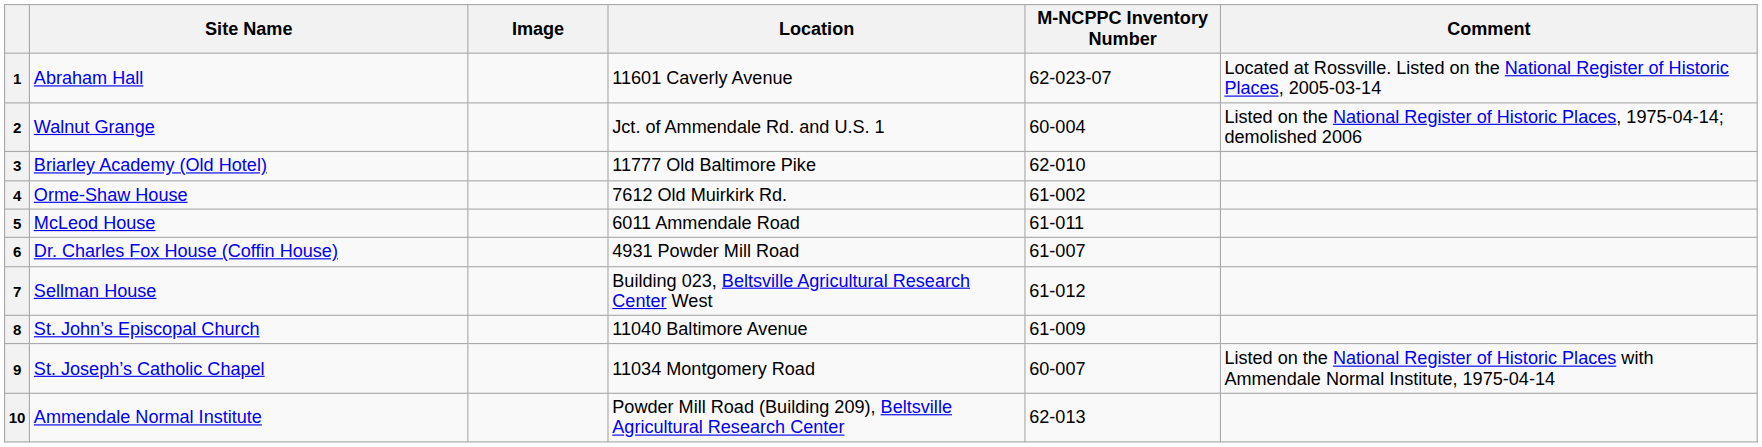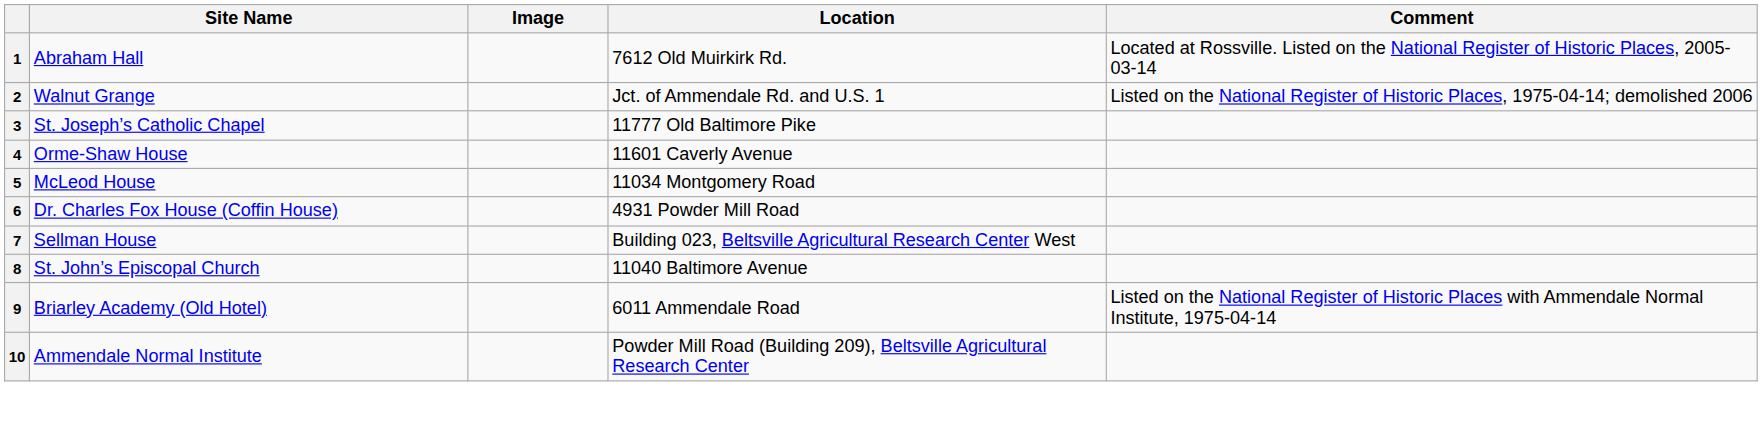- column: M-NCPPC Inventory Number | 62-023-07 | 60-004 | 62-010 | 61-002 | 61-011 | 61-007 | 61-012 | 61-009 | 60-007 | 62-013
1 | Location: 11601 Caverly Avenue -> 7612 Old Muirkirk Rd.
3 | Site Name: Briarley Academy (Old Hotel) -> St. Joseph’s Catholic Chapel
4 | Location: 7612 Old Muirkirk Rd. -> 11601 Caverly Avenue
5 | Location: 6011 Ammendale Road -> 11034 Montgomery Road
9 | Site Name: St. Joseph’s Catholic Chapel -> Briarley Academy (Old Hotel)
9 | Location: 11034 Montgomery Road -> 6011 Ammendale Road
